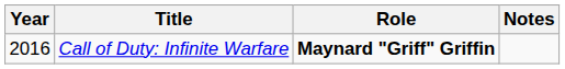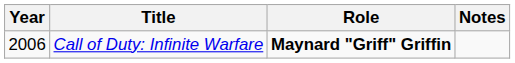Call of Duty: Infinite Warfare | Year: 2016 -> 2006
